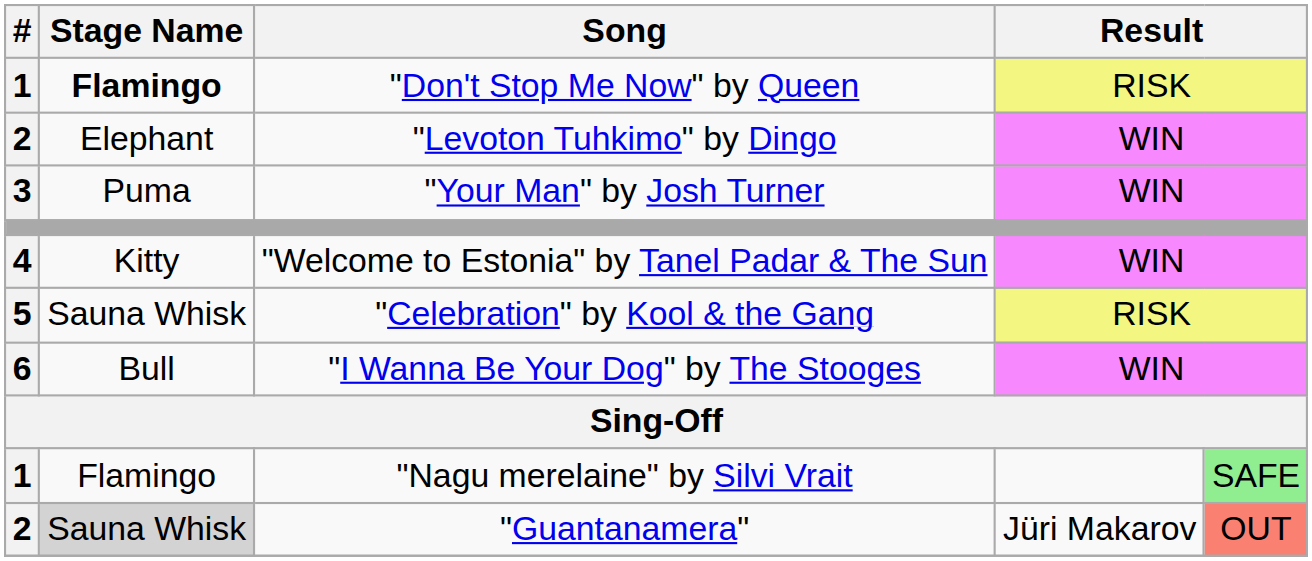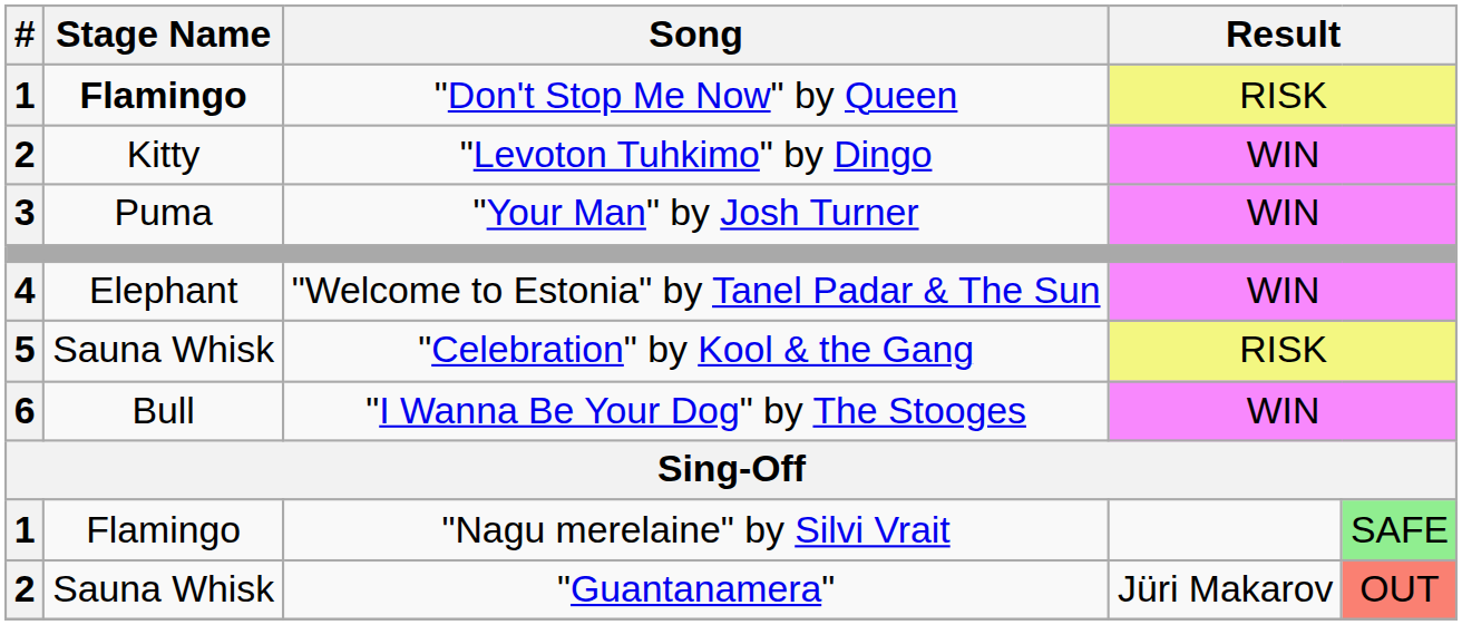"Levoton Tuhkimo" by Dingo | Stage Name: Elephant -> Kitty
"Welcome to Estonia" by Tanel Padar & The Sun | Stage Name: Kitty -> Elephant
"Guantanamera" | Stage Name: lightgrey background -> no background
